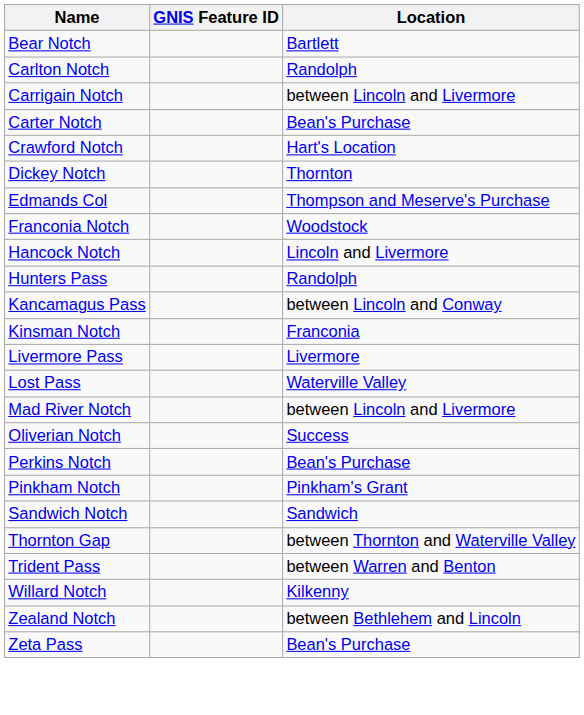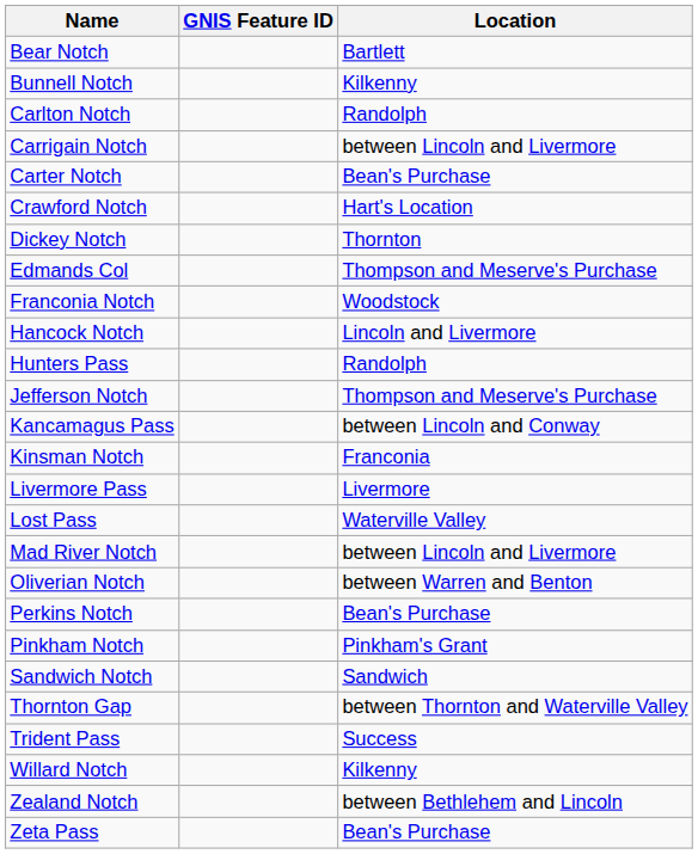+ row: Bunnell Notch | Kilkenny
+ row: Jefferson Notch | Thompson and Meserve's Purchase
Oliverian Notch | Location: Success -> between Warren and Benton
Trident Pass | Location: between Warren and Benton -> Success
